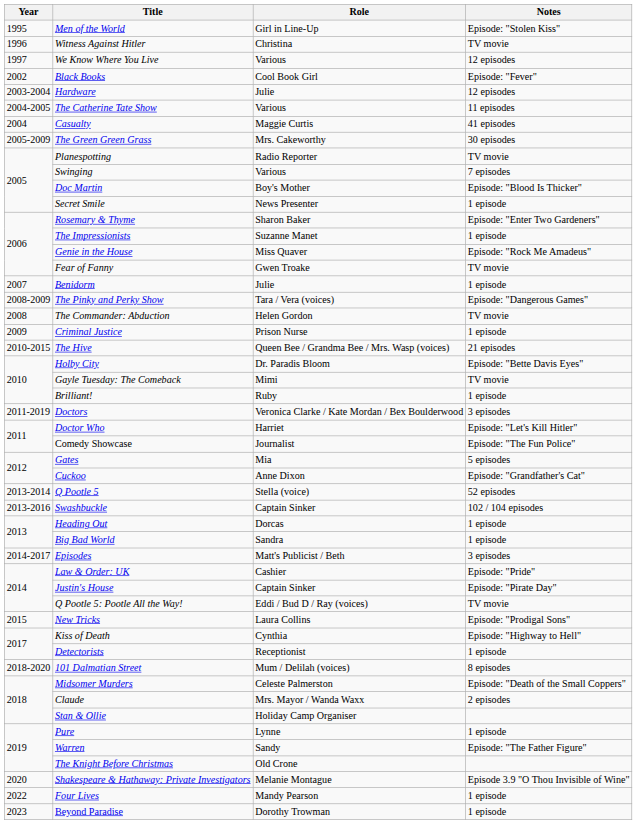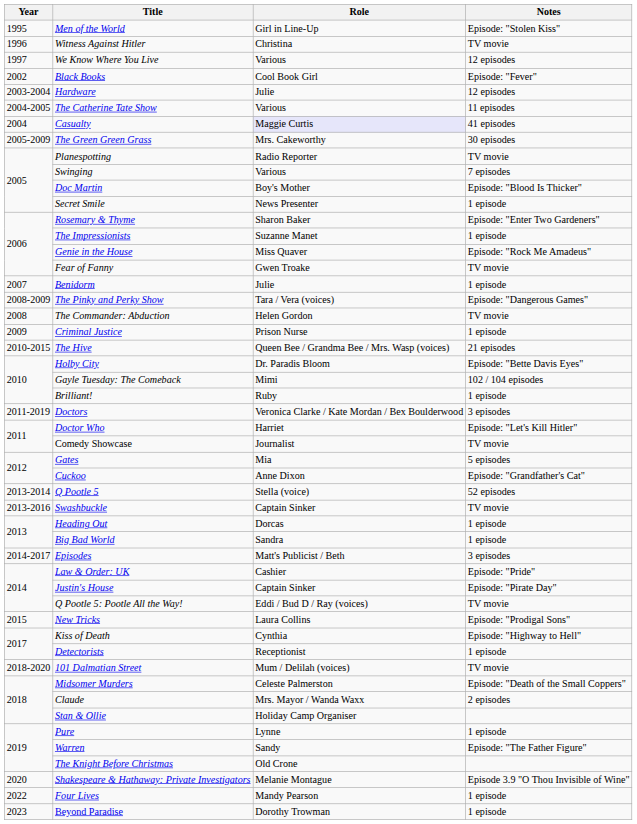Casualty | Role: no background -> lavender background
Gayle Tuesday: The Comeback | Notes: TV movie -> 102 / 104 episodes
Comedy Showcase | Notes: Episode: "The Fun Police" -> TV movie
Swashbuckle | Notes: 102 / 104 episodes -> TV movie
101 Dalmatian Street | Notes: 8 episodes -> TV movie
